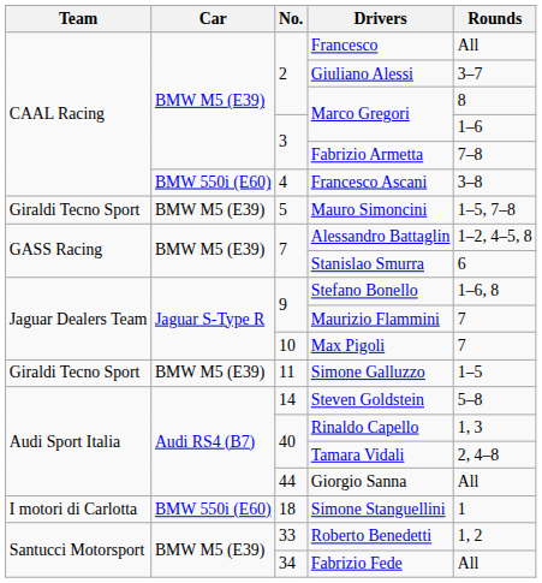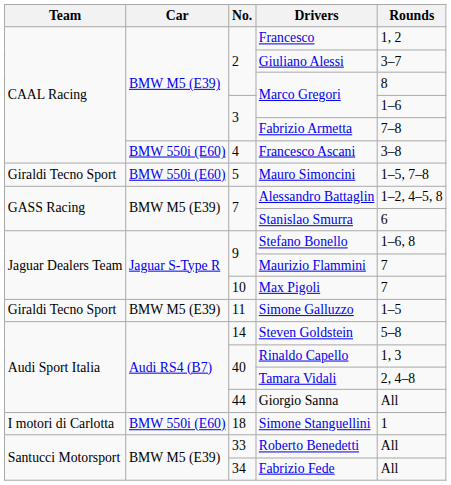Francesco | Rounds: All -> 1, 2
Mauro Simoncini | Car: BMW M5 (E39) -> BMW 550i (E60)
Roberto Benedetti | Rounds: 1, 2 -> All
